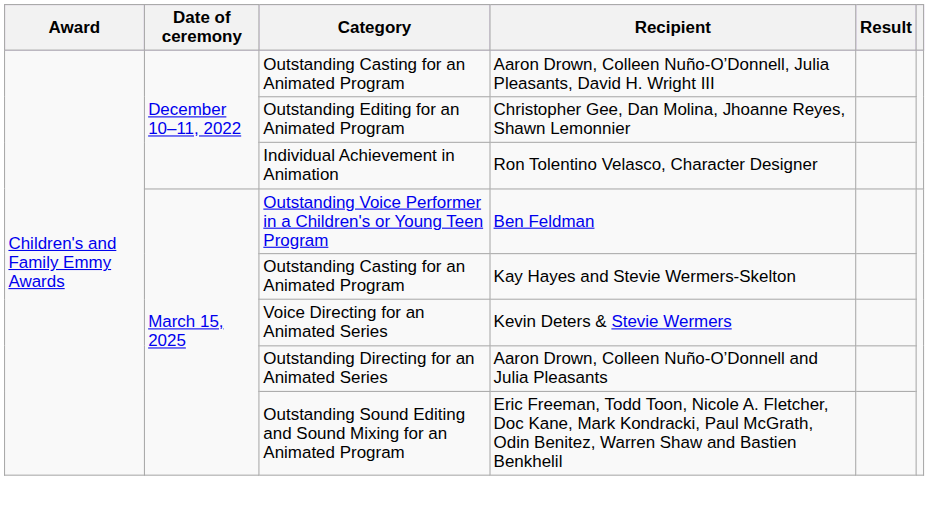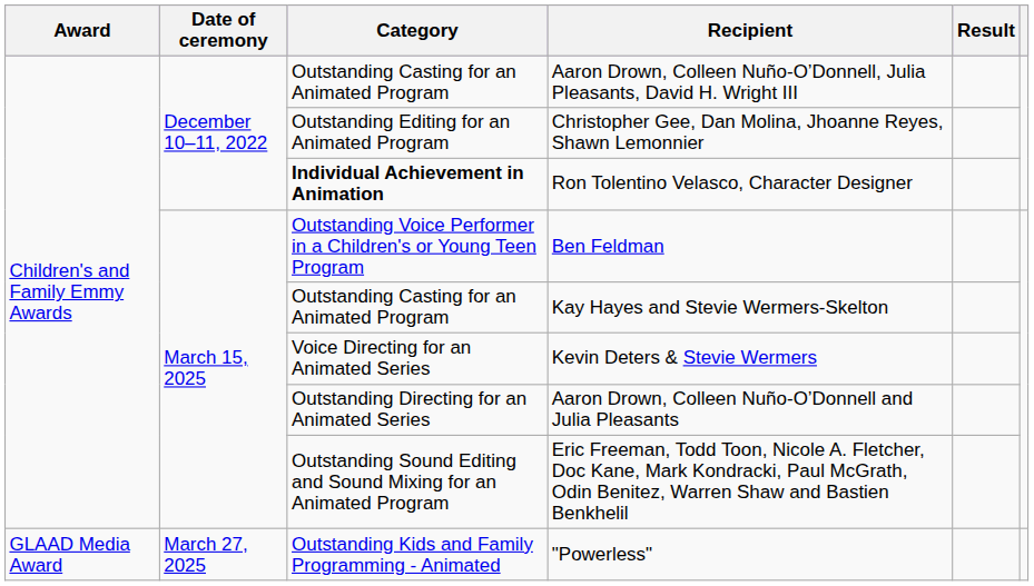Ron Tolentino Velasco, Character Designer | Category: normal -> bold
+ row: GLAAD Media Award | March 27, 2025 | Outstanding Kids and Family Programming - Animated | "Powerless"
